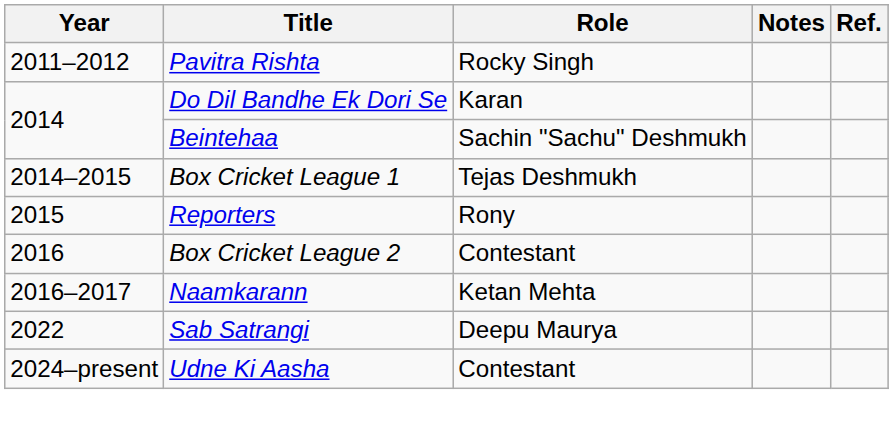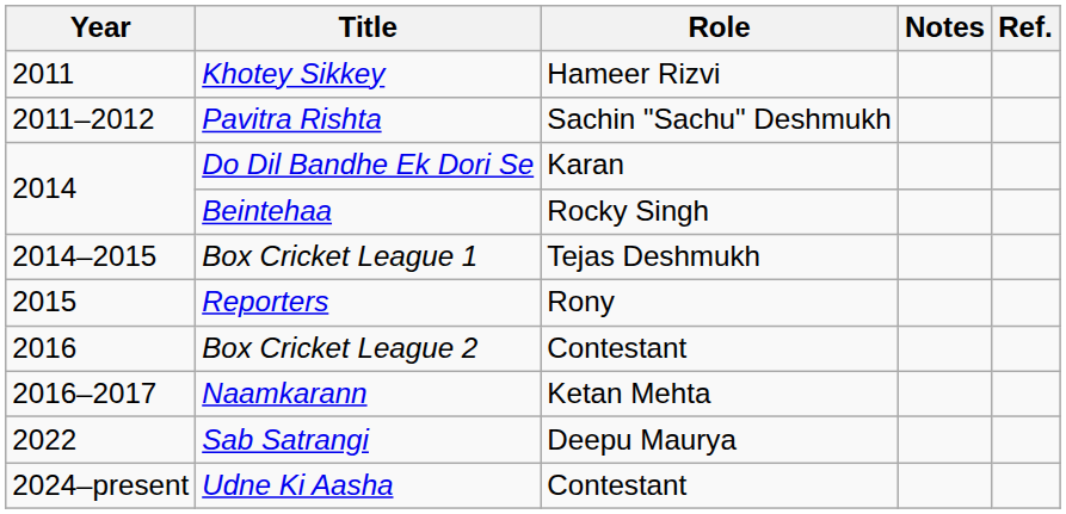+ row: 2011 | Khotey Sikkey | Hameer Rizvi
Pavitra Rishta | Role: Rocky Singh -> Sachin "Sachu" Deshmukh
Beintehaa | Role: Sachin "Sachu" Deshmukh -> Rocky Singh
